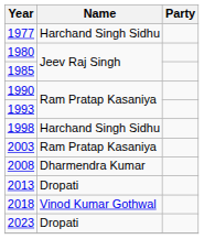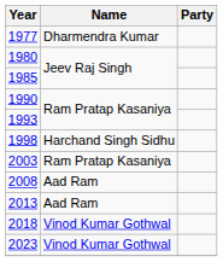1977 | Name: Harchand Singh Sidhu -> Dharmendra Kumar
2008 | Name: Dharmendra Kumar -> Aad Ram
2013 | Name: Dropati -> Aad Ram
2023 | Name: Dropati -> Vinod Kumar Gothwal
